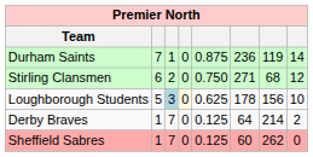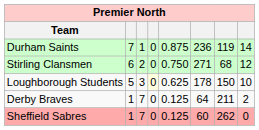Loughborough Students | column 3: lightblue background -> no background
Loughborough Students | column 7: 156 -> 150
Derby Braves | column 7: 214 -> 211
